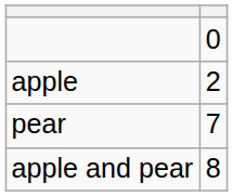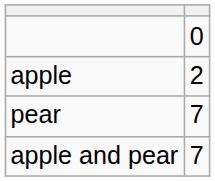apple and pear | column 2: 8 -> 7
